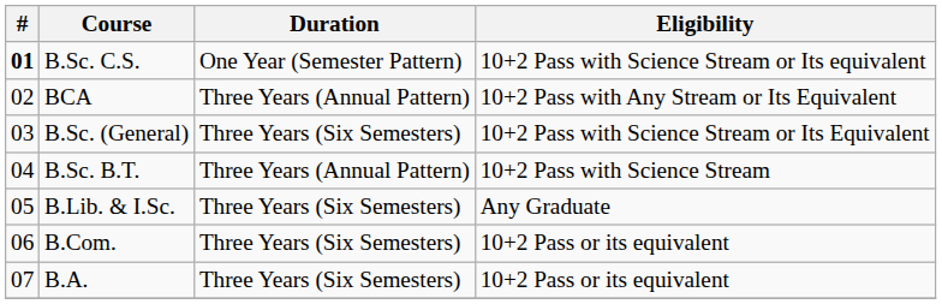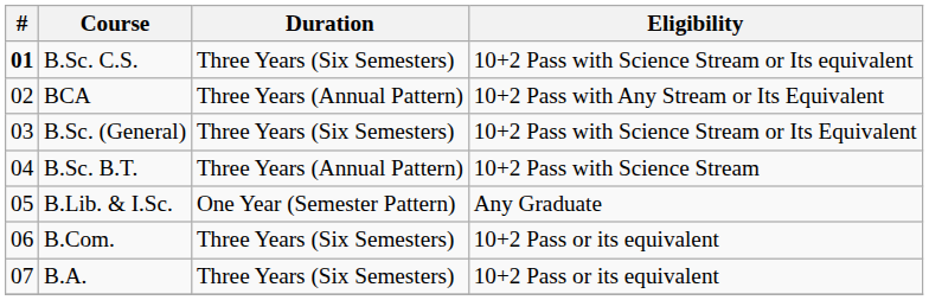B.Sc. C.S. | Duration: One Year (Semester Pattern) -> Three Years (Six Semesters)
B.Lib. & I.Sc. | Duration: Three Years (Six Semesters) -> One Year (Semester Pattern)
